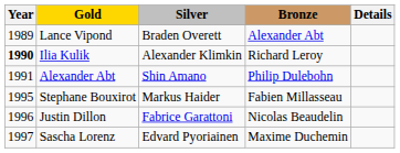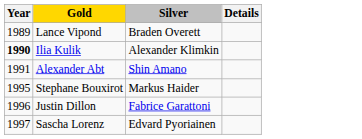- column: Bronze | Alexander Abt | Richard Leroy | Philip Dulebohn | Fabien Millasseau | Nicolas Beaudelin | Maxime Duchemin
